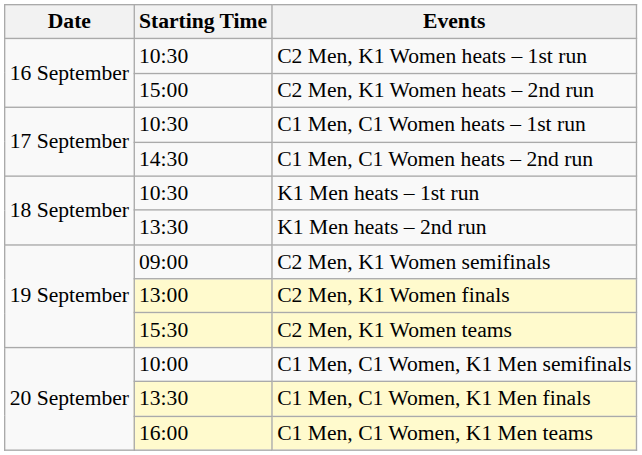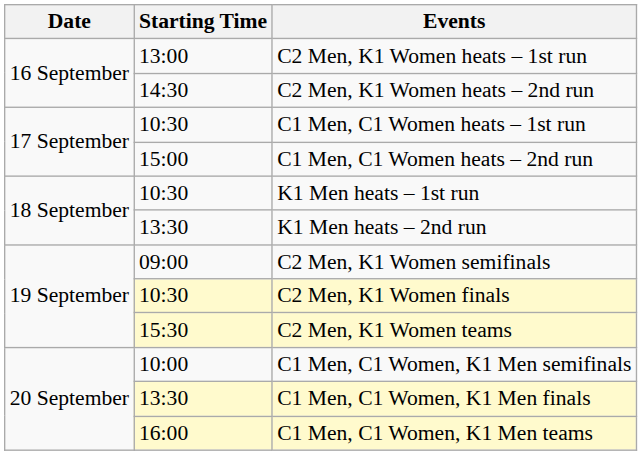C2 Men, K1 Women heats – 1st run | Starting Time: 10:30 -> 13:00
C2 Men, K1 Women heats – 2nd run | Starting Time: 15:00 -> 14:30
C1 Men, C1 Women heats – 2nd run | Starting Time: 14:30 -> 15:00
C2 Men, K1 Women finals | Starting Time: 13:00 -> 10:30
